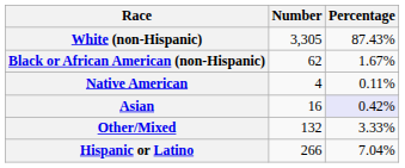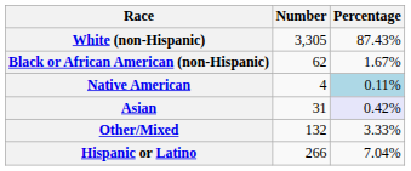Native American | Percentage: no background -> lightblue background
Asian | Number: 16 -> 31
